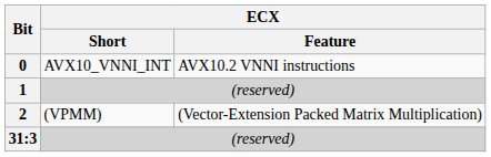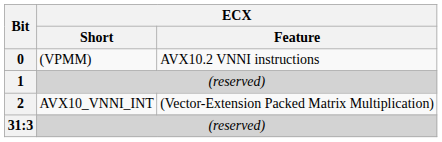0 | ECX / Short: AVX10_VNNI_INT -> (VPMM)
2 | ECX / Short: (VPMM) -> AVX10_VNNI_INT
